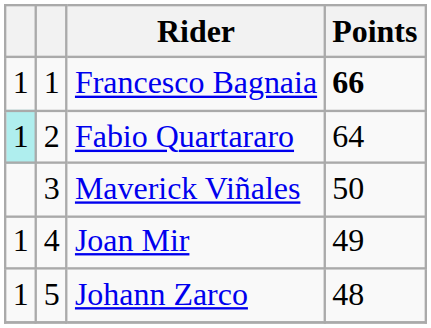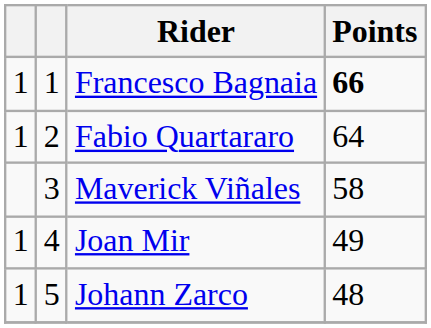Fabio Quartararo | column 1: paleturquoise background -> no background
Maverick Viñales | Points: 50 -> 58
